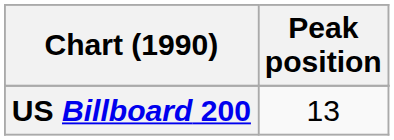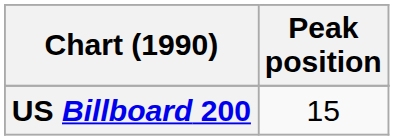US Billboard 200 | Peak position: 13 -> 15
